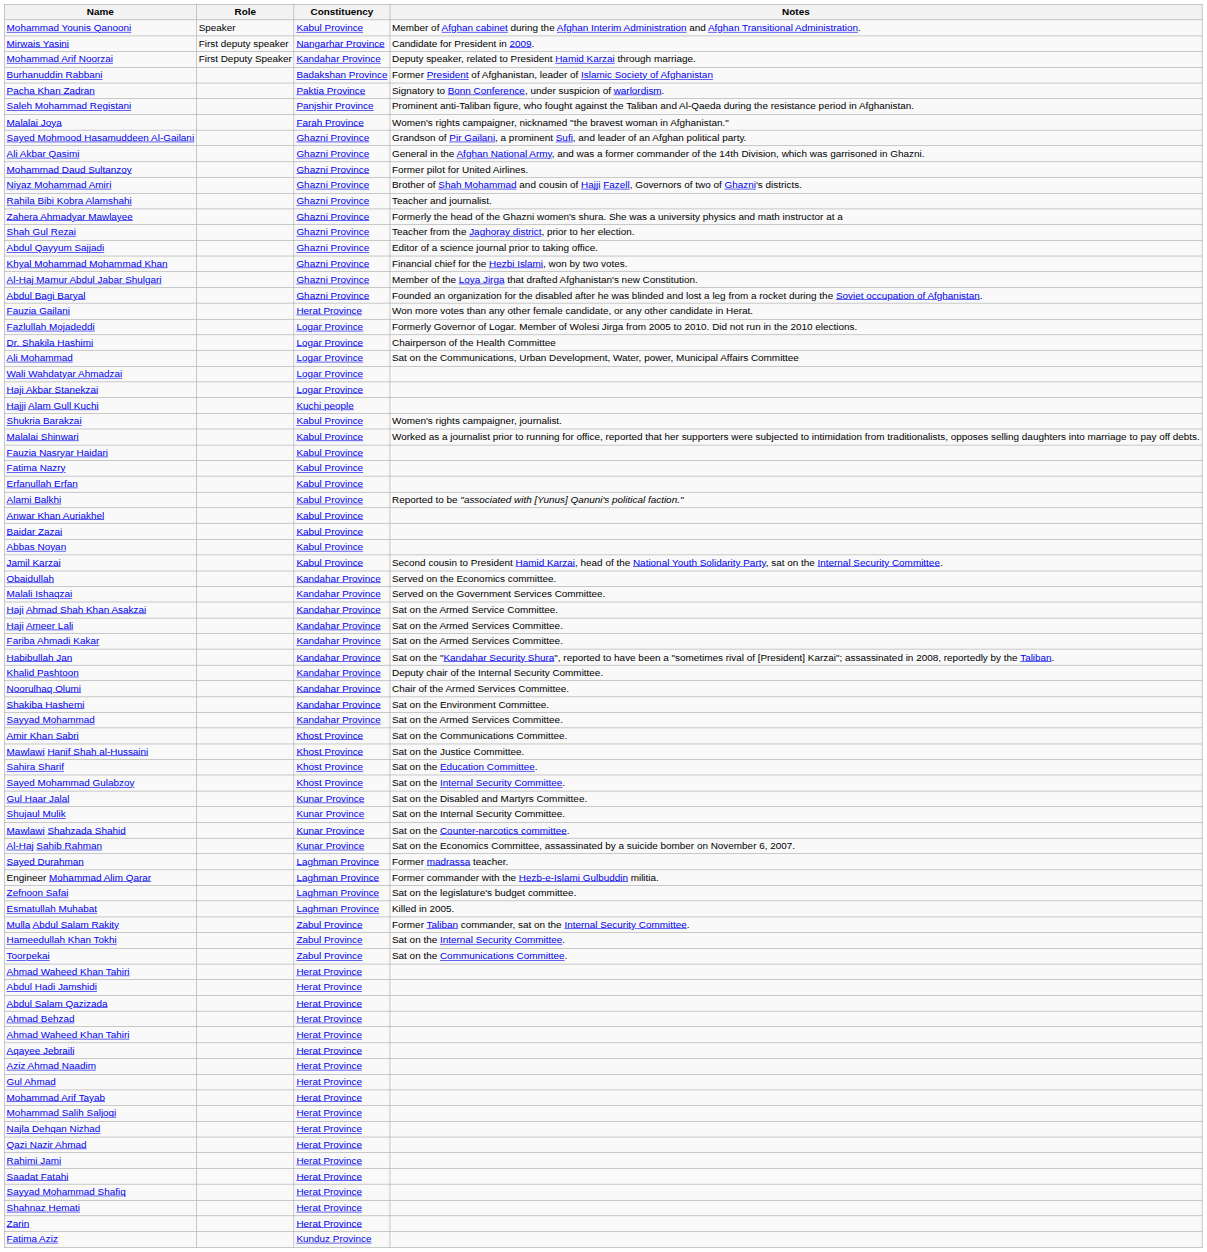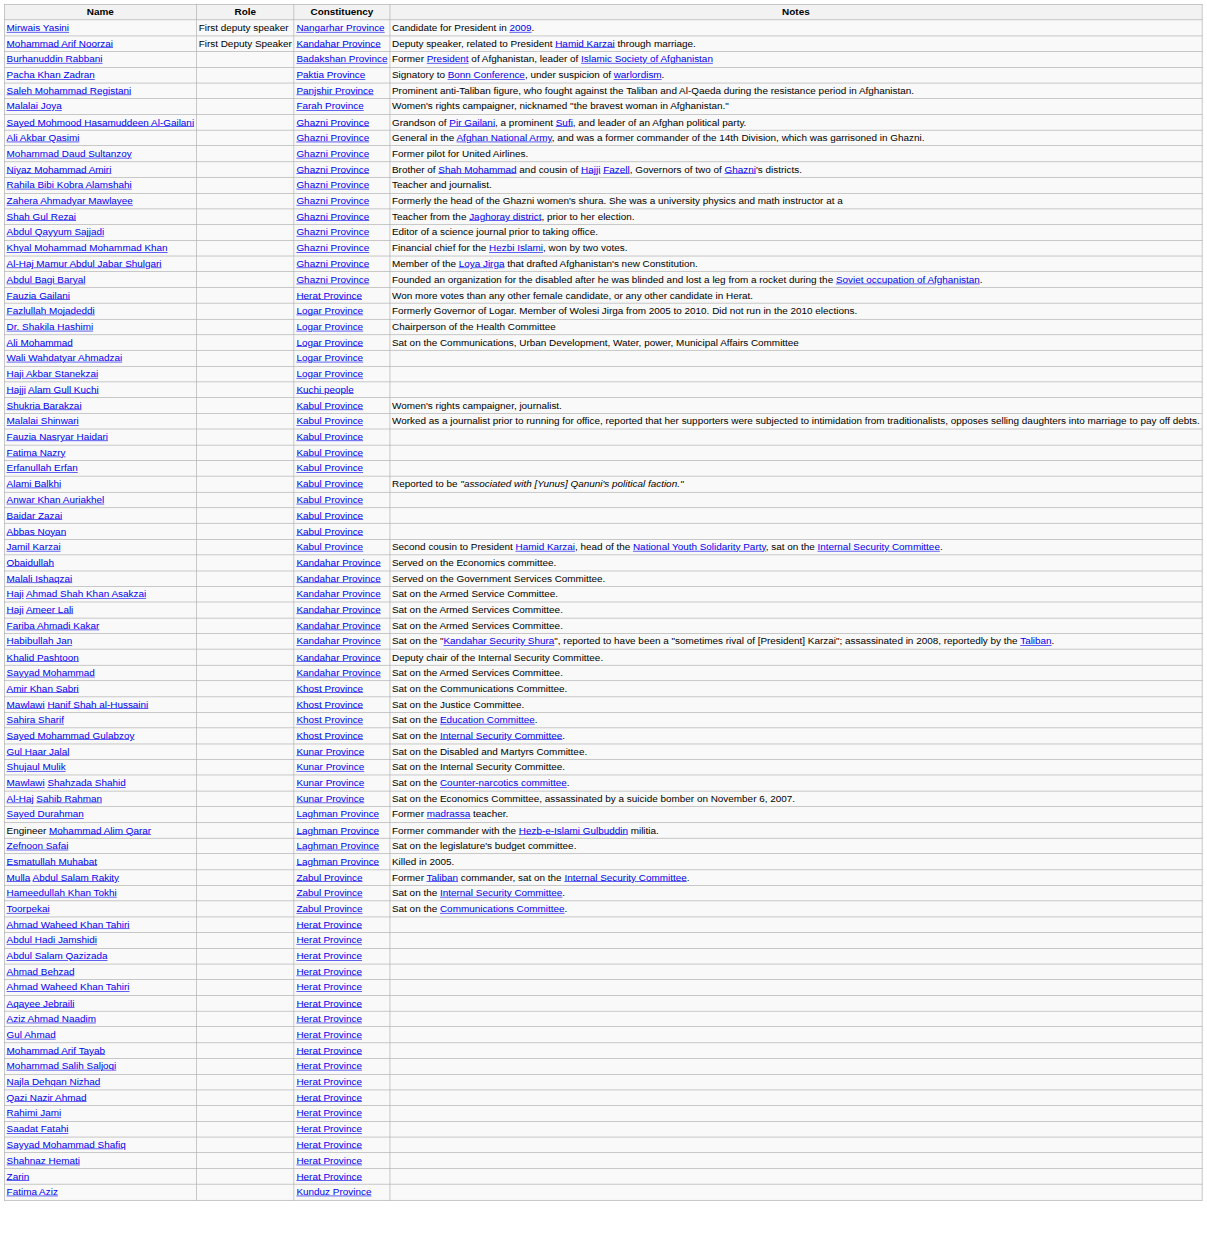- row: Mohammad Younis Qanooni | Speaker | Kabul Province | Member of Afghan cabinet during the Afghan Interim Administration and Afghan Transitional Administration.
- row: Noorulhaq Olumi | Kandahar Province | Chair of the Armed Services Committee.
- row: Shakiba Hashemi | Kandahar Province | Sat on the Environment Committee.
